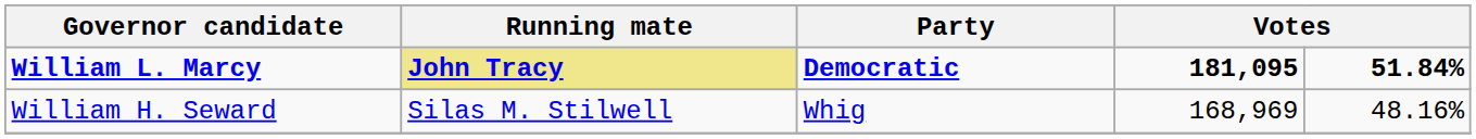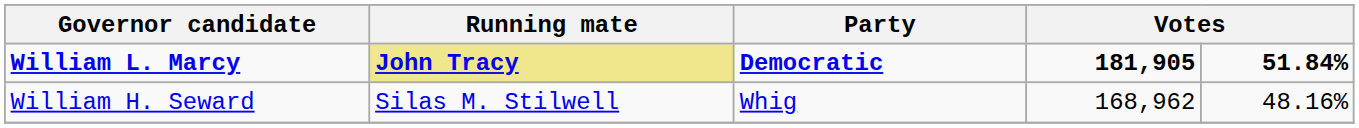William L. Marcy | column 4: 181,095 -> 181,905
William H. Seward | column 4: 168,969 -> 168,962
